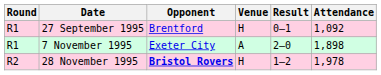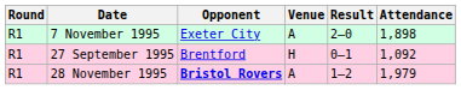rows swapped: 27 September 1995 <-> 7 November 1995
28 November 1995 | Round: R2 -> R1
28 November 1995 | Venue: H -> A
28 November 1995 | Attendance: 1,978 -> 1,979
